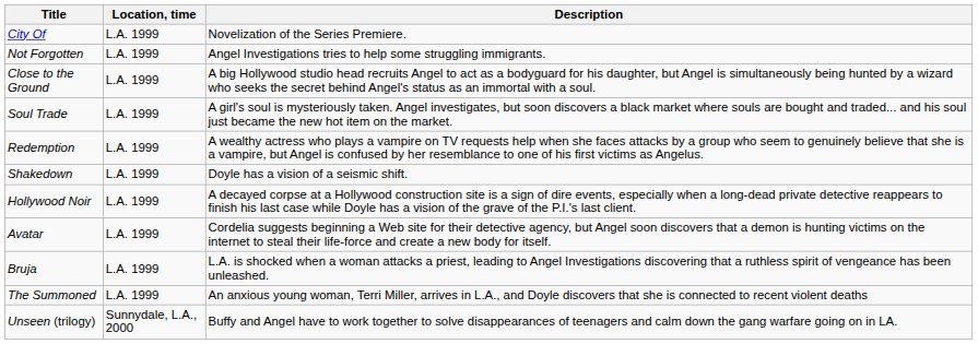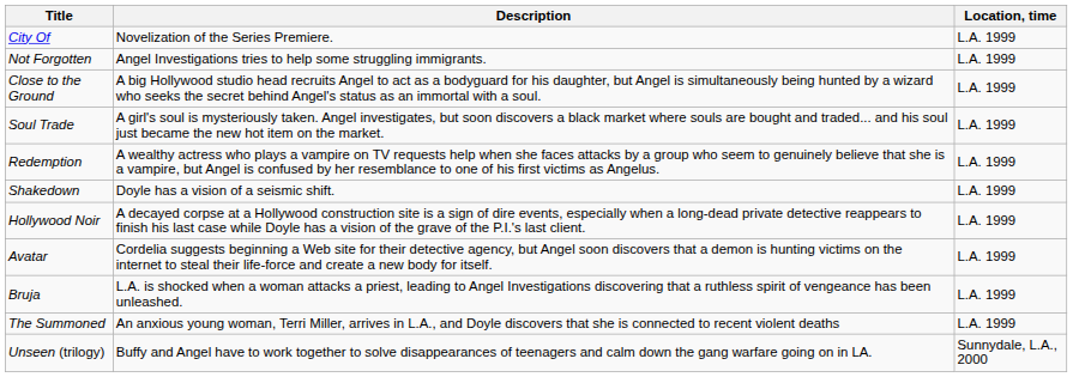columns swapped: Location, time <-> Description
